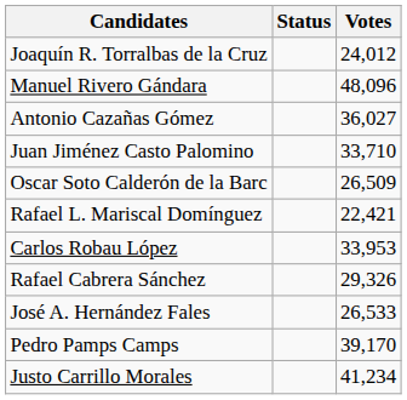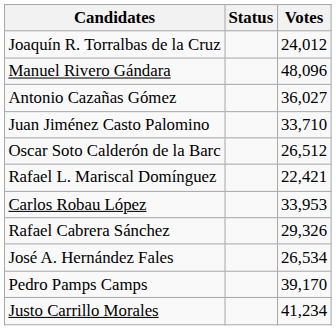Oscar Soto Calderón de la Barc | Votes: 26,509 -> 26,512
José A. Hernández Fales | Votes: 26,533 -> 26,534
